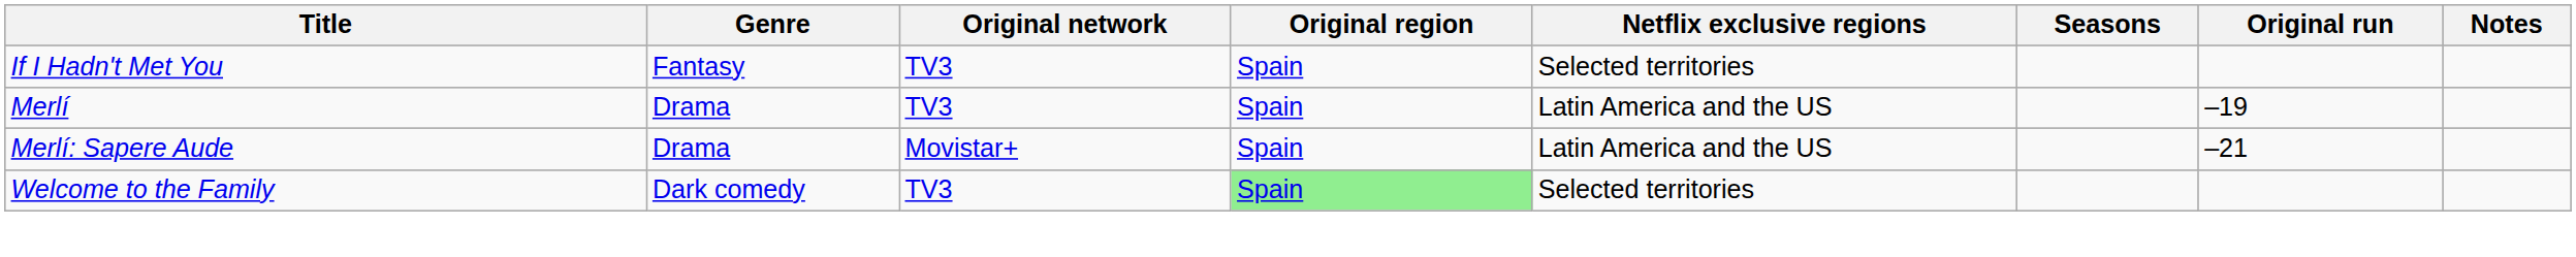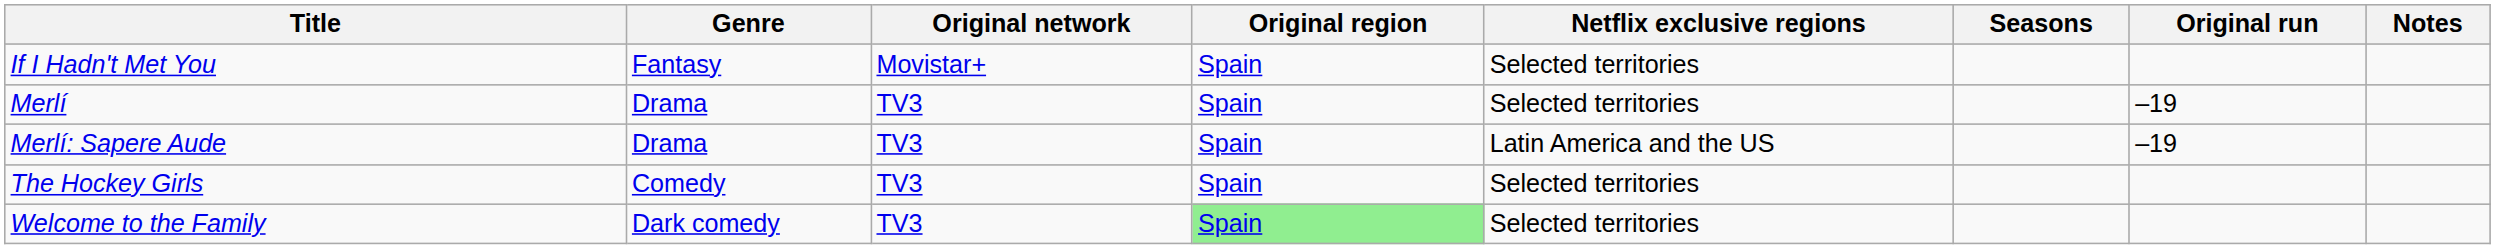If I Hadn't Met You | Original network: TV3 -> Movistar+
Merlí | Netflix exclusive regions: Latin America and the US -> Selected territories
Merlí: Sapere Aude | Original network: Movistar+ -> TV3
Merlí: Sapere Aude | Original run: –21 -> –19
+ row: The Hockey Girls | Comedy | TV3 | Spain | Selected territories
